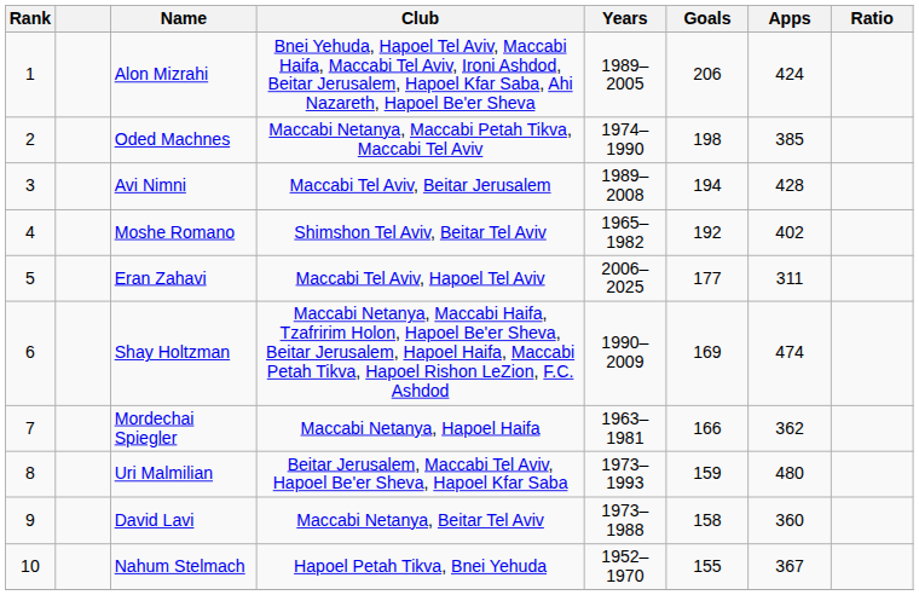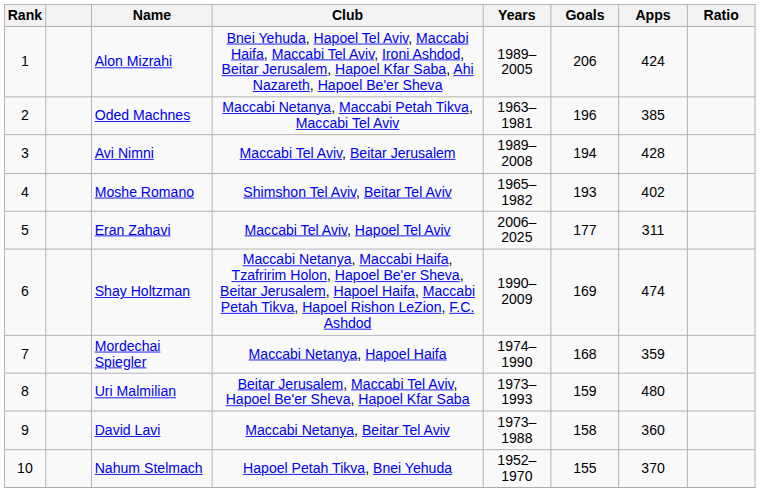Oded Machnes | Years: 1974–1990 -> 1963–1981
Oded Machnes | Goals: 198 -> 196
Moshe Romano | Goals: 192 -> 193
Mordechai Spiegler | Years: 1963–1981 -> 1974–1990
Mordechai Spiegler | Goals: 166 -> 168
Mordechai Spiegler | Apps: 362 -> 359
Nahum Stelmach | Apps: 367 -> 370
